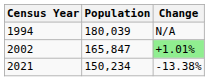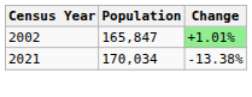- row: 1994 | 180,039 | N/A
2021 | Population: 150,234 -> 170,034
